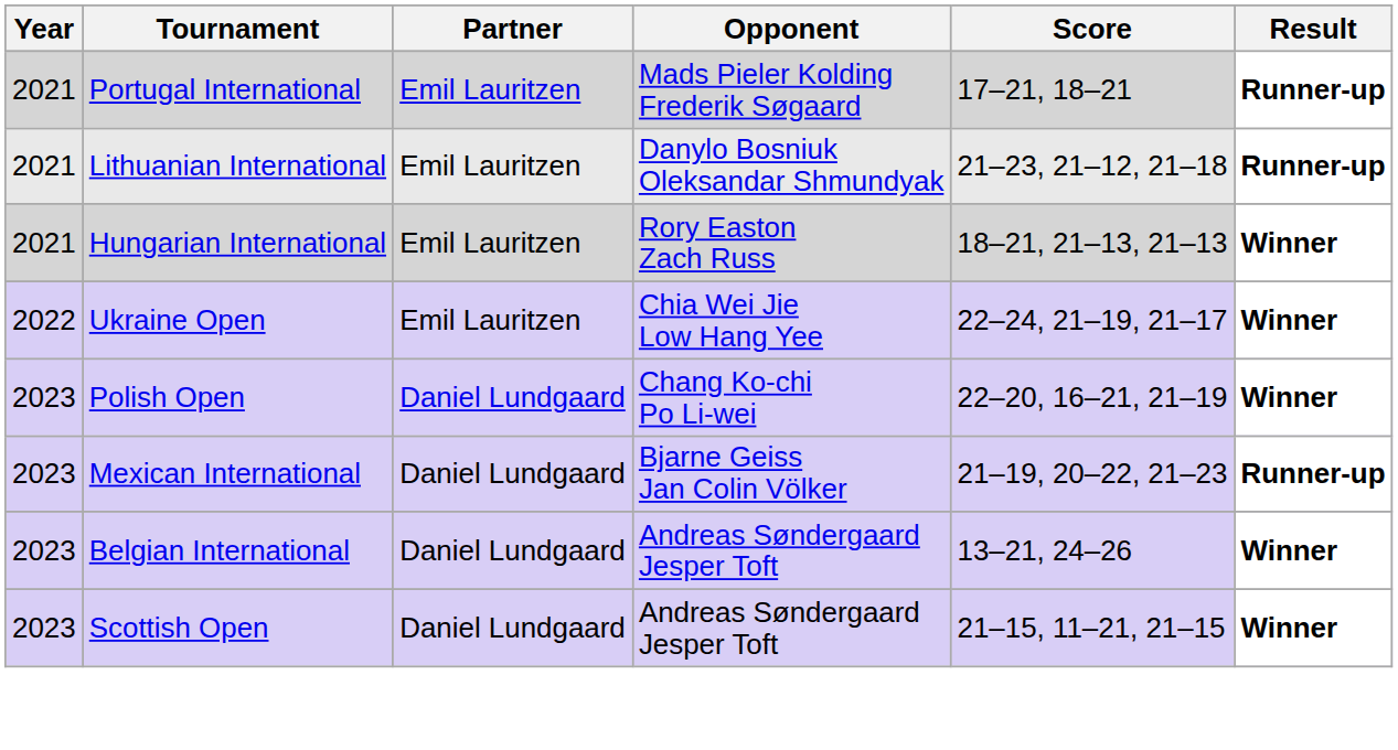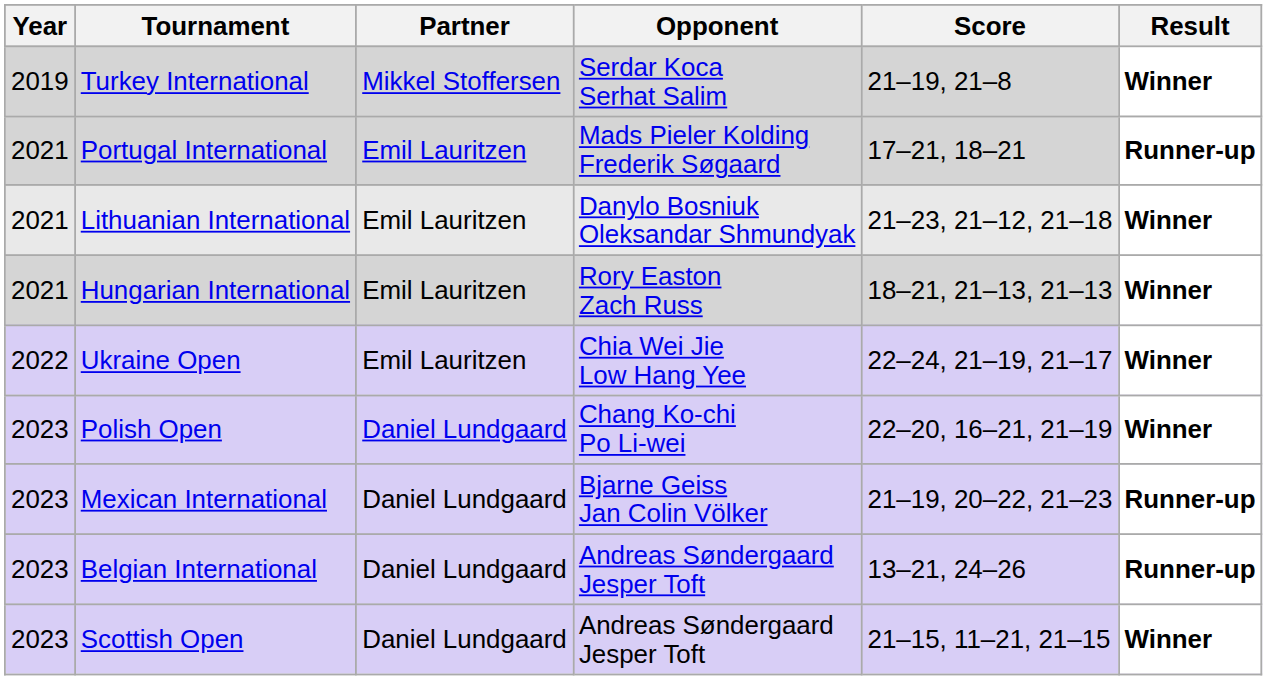+ row: 2019 | Turkey International | Mikkel Stoffersen | Serdar Koca Serhat Salim | 21–19, 21–8 | Winner
Lithuanian International | Result: Runner-up -> Winner
Belgian International | Result: Winner -> Runner-up
